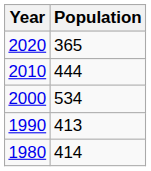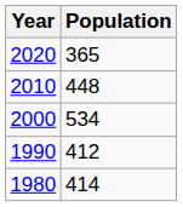2010 | Population: 444 -> 448
1990 | Population: 413 -> 412
